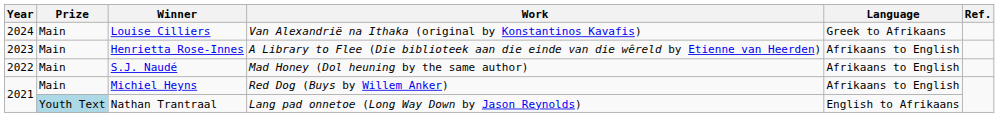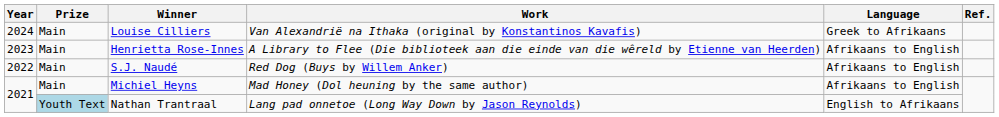S.J. Naudé | Work: Mad Honey (Dol heuning by the same author) -> Red Dog (Buys by Willem Anker)
Michiel Heyns | Work: Red Dog (Buys by Willem Anker) -> Mad Honey (Dol heuning by the same author)
